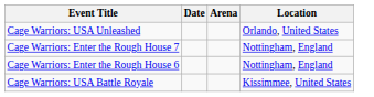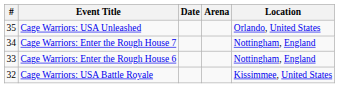+ column: # | 35 | 34 | 33 | 32
